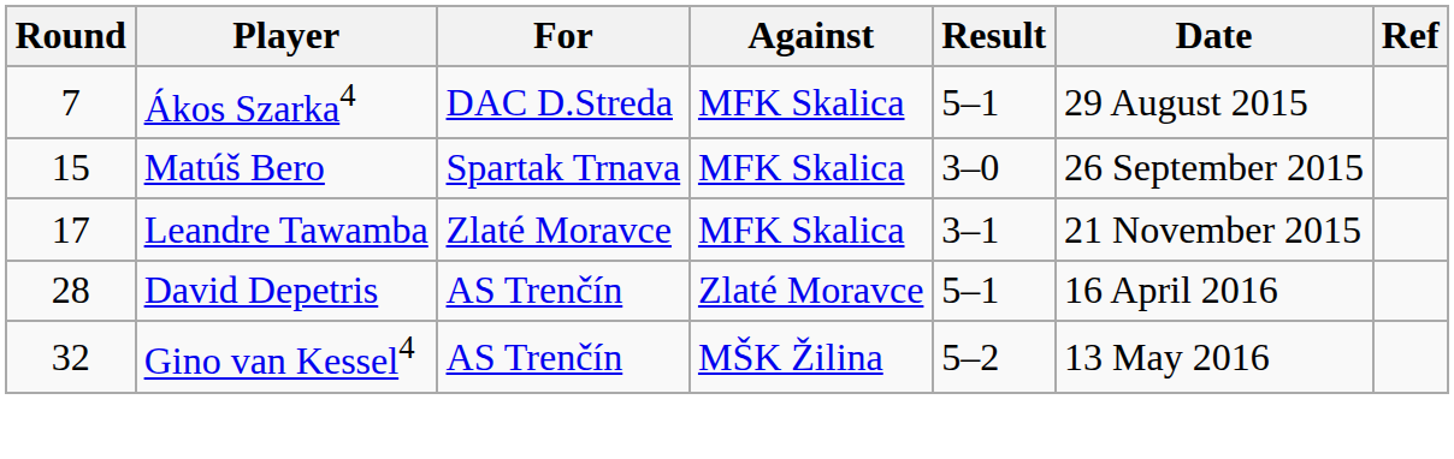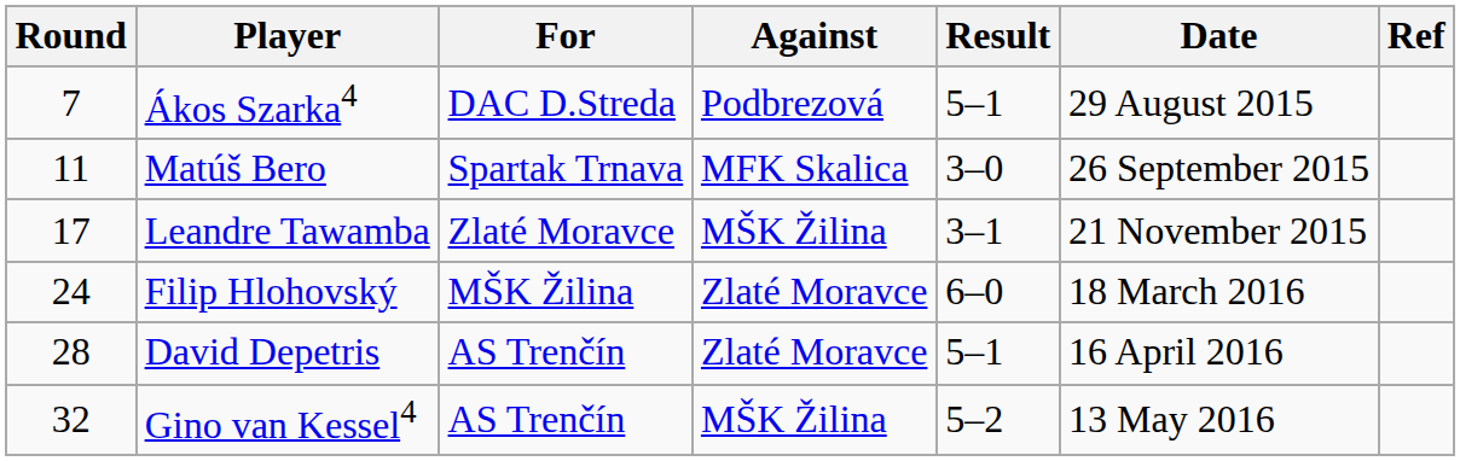Ákos Szarka4 | Against: MFK Skalica -> Podbrezová
Matúš Bero | Round: 15 -> 11
Leandre Tawamba | Against: MFK Skalica -> MŠK Žilina
+ row: 24 | Filip Hlohovský | MŠK Žilina | Zlaté Moravce | 6–0 | 18 March 2016
